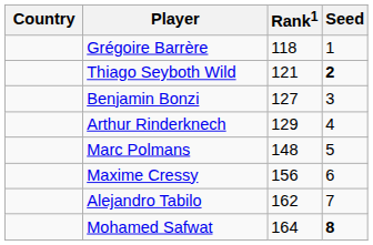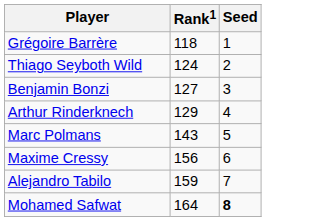- column: Country
Thiago Seyboth Wild | Rank1: 121 -> 124
Thiago Seyboth Wild | Seed: bold -> normal
Marc Polmans | Rank1: 148 -> 143
Alejandro Tabilo | Rank1: 162 -> 159
